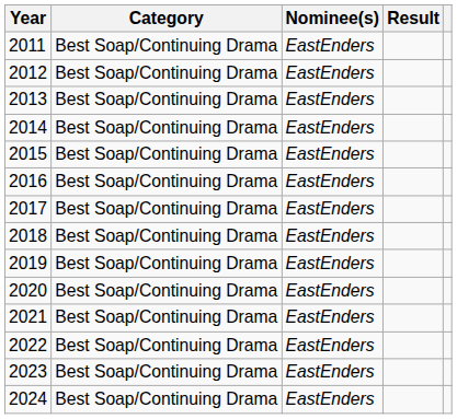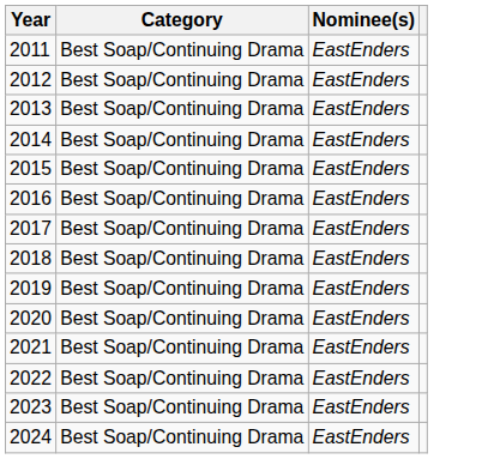- column: Result
